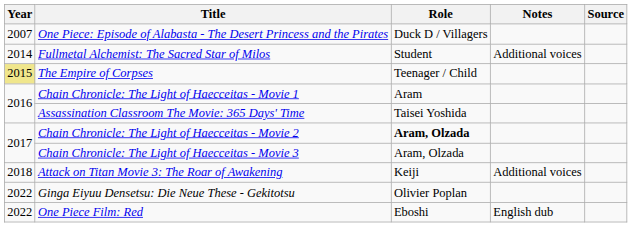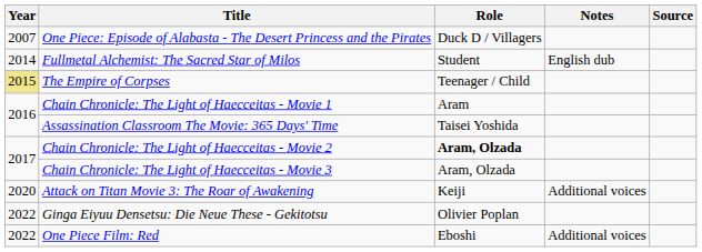Fullmetal Alchemist: The Sacred Star of Milos | Notes: Additional voices -> English dub
Attack on Titan Movie 3: The Roar of Awakening | Year: 2018 -> 2020
One Piece Film: Red | Notes: English dub -> Additional voices
